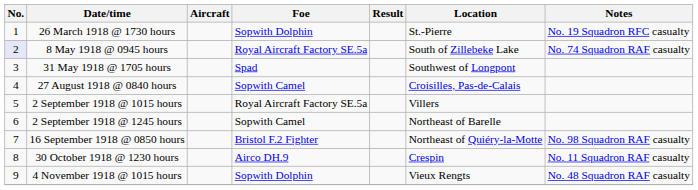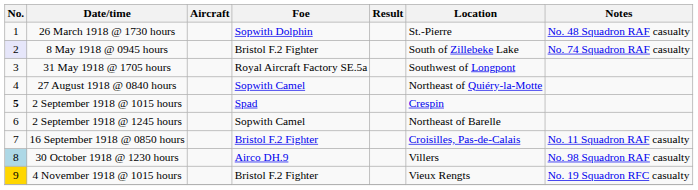26 March 1918 @ 1730 hours | Notes: No. 19 Squadron RFC casualty -> No. 48 Squadron RAF casualty
8 May 1918 @ 0945 hours | Foe: Royal Aircraft Factory SE.5a -> Bristol F.2 Fighter
31 May 1918 @ 1705 hours | Foe: Spad -> Royal Aircraft Factory SE.5a
27 August 1918 @ 0840 hours | Location: Croisilles, Pas-de-Calais -> Northeast of Quiéry-la-Motte
2 September 1918 @ 1015 hours | No.: normal -> bold
2 September 1918 @ 1015 hours | Foe: Royal Aircraft Factory SE.5a -> Spad
2 September 1918 @ 1015 hours | Location: Villers -> Crespin
16 September 1918 @ 0850 hours | Location: Northeast of Quiéry-la-Motte -> Croisilles, Pas-de-Calais
16 September 1918 @ 0850 hours | Notes: No. 98 Squadron RAF casualty -> No. 11 Squadron RAF casualty
30 October 1918 @ 1230 hours | No.: no background -> lightblue background
30 October 1918 @ 1230 hours | Location: Crespin -> Villers
30 October 1918 @ 1230 hours | Notes: No. 11 Squadron RAF casualty -> No. 98 Squadron RAF casualty
4 November 1918 @ 1015 hours | No.: no background -> gold background
4 November 1918 @ 1015 hours | Foe: Sopwith Dolphin -> Bristol F.2 Fighter
4 November 1918 @ 1015 hours | Notes: No. 48 Squadron RAF casualty -> No. 19 Squadron RFC casualty
